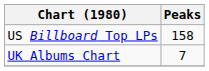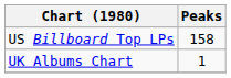UK Albums Chart | Peaks: 7 -> 1
